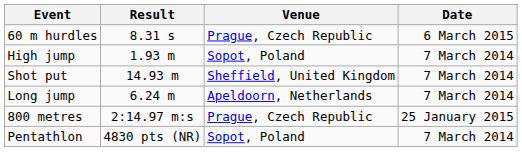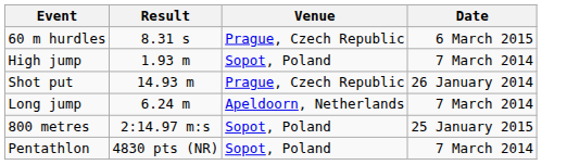Shot put | Venue: Sheffield, United Kingdom -> Prague, Czech Republic
Shot put | Date: 7 March 2014 -> 26 January 2014
800 metres | Venue: Prague, Czech Republic -> Sopot, Poland
